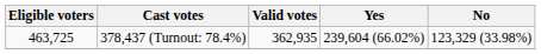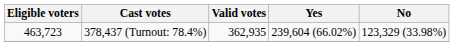378,437 (Turnout: 78.4%) | Eligible voters: 463,725 -> 463,723
